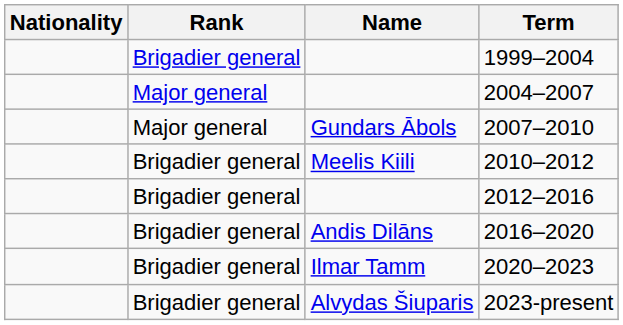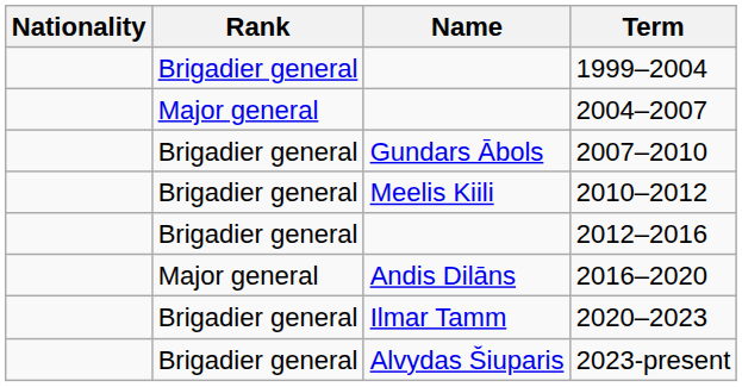2007–2010 | Rank: Major general -> Brigadier general
2016–2020 | Rank: Brigadier general -> Major general
